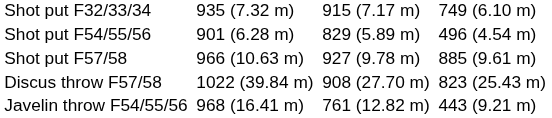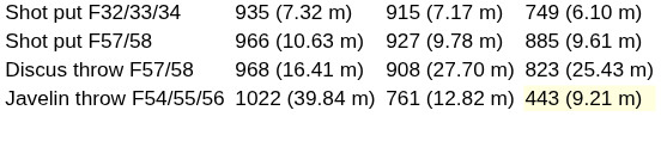- row: Shot put F54/55/56 | 901 (6.28 m) | 829 (5.89 m) | 496 (4.54 m)
Discus throw F57/58 | column 3: 1022 (39.84 m) -> 968 (16.41 m)
Javelin throw F54/55/56 | column 3: 968 (16.41 m) -> 1022 (39.84 m)
Javelin throw F54/55/56 | column 7: no background -> lightyellow background
